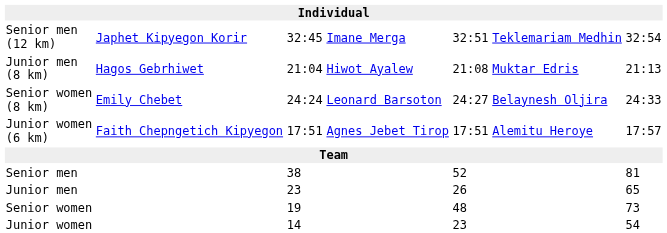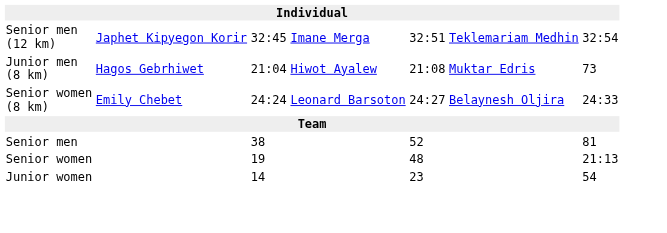Junior men (8 km) | column 7: 21:13 -> 73
- row: Junior women (6 km) | Faith Chepngetich Kipyegon | 17:51 | Agnes Jebet Tirop | 17:51 | Alemitu Heroye | 17:57
- row: Junior men | 23 | 26 | 65
Senior women | column 7: 73 -> 21:13
